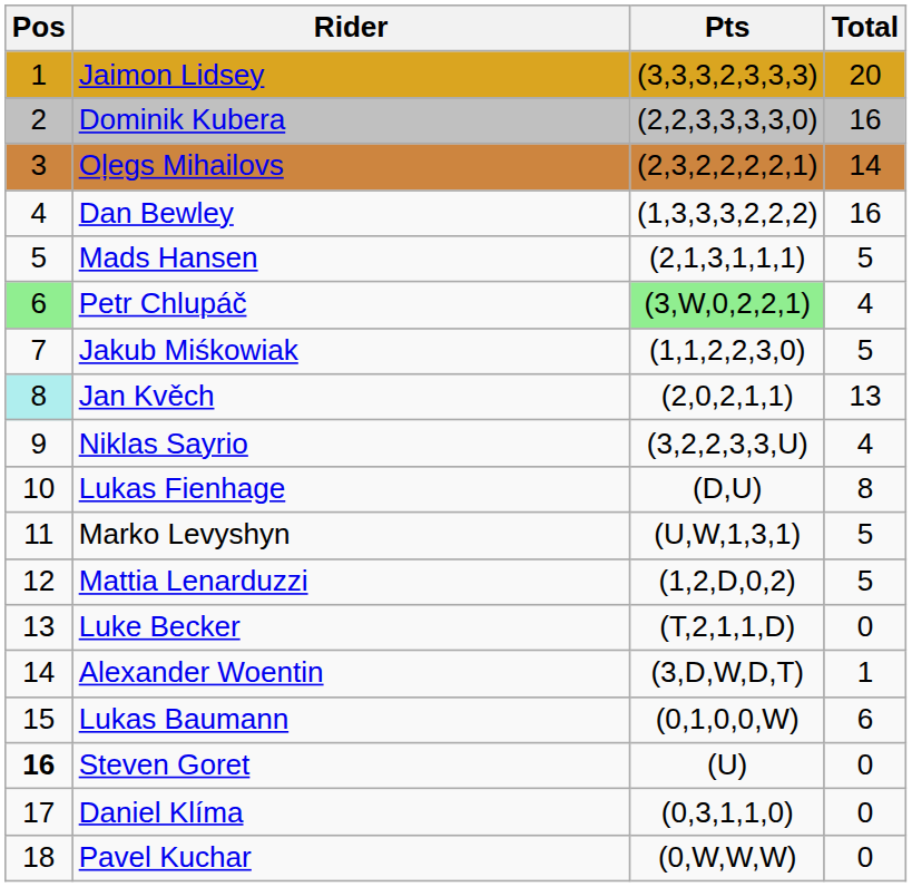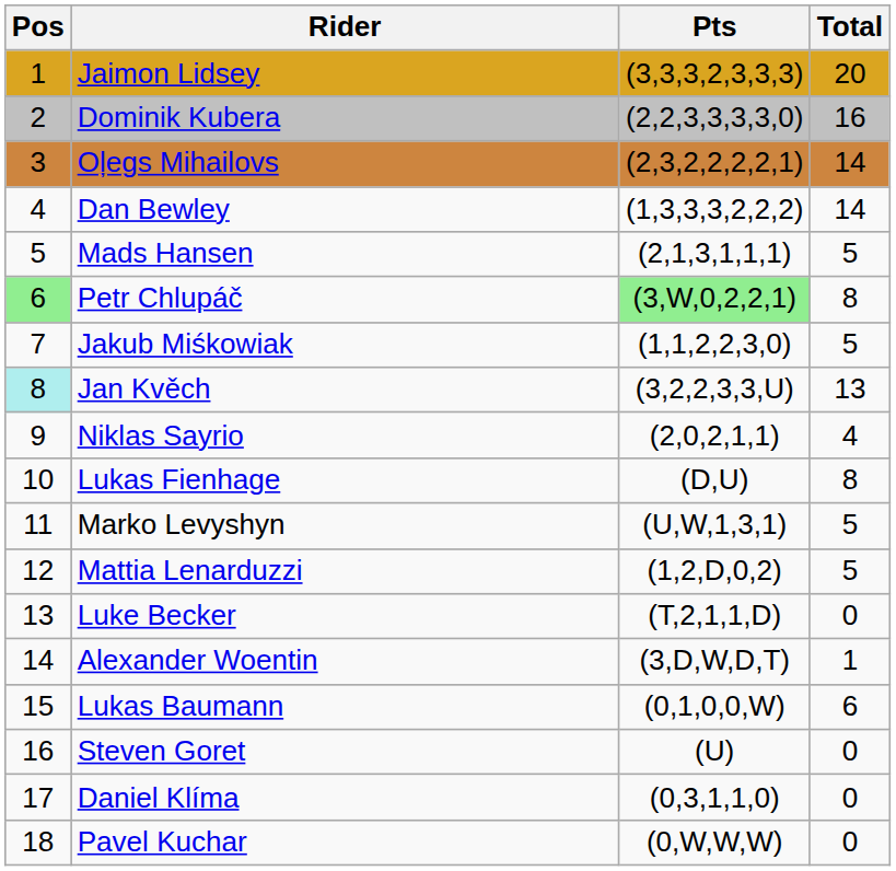Dan Bewley | Total: 16 -> 14
Petr Chlupáč | Total: 4 -> 8
Jan Kvěch | Pts: (2,0,2,1,1) -> (3,2,2,3,3,U)
Niklas Sayrio | Pts: (3,2,2,3,3,U) -> (2,0,2,1,1)
Steven Goret | Pos: bold -> normal
